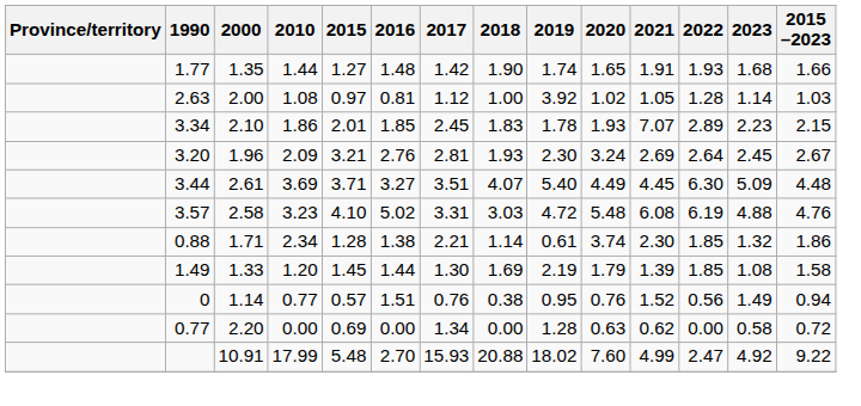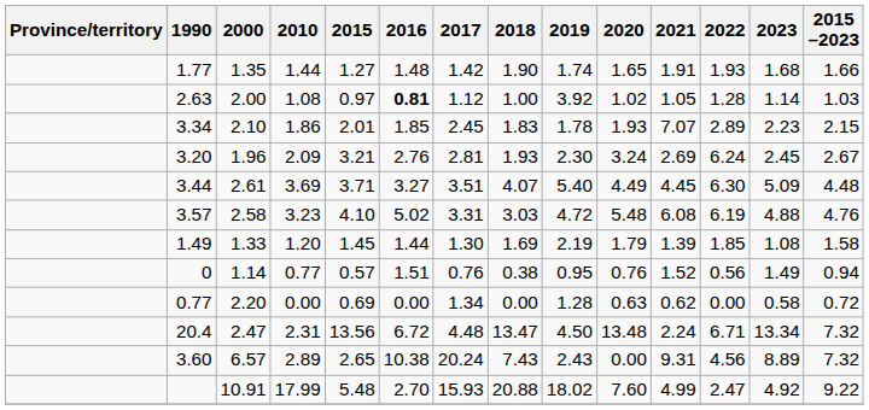2.63 | 2016: normal -> bold
3.20 | 2022: 2.64 -> 6.24
- row: 0.88 | 1.71 | 2.34 | 1.28 | 1.38 | 2.21 | 1.14 | 0.61 | 3.74 | 2.30 | 1.85 | 1.32 | 1.86
+ row: 20.4 | 2.47 | 2.31 | 13.56 | 6.72 | 4.48 | 13.47 | 4.50 | 13.48 | 2.24 | 6.71 | 13.34 | 7.32
+ row: 3.60 | 6.57 | 2.89 | 2.65 | 10.38 | 20.24 | 7.43 | 2.43 | 0.00 | 9.31 | 4.56 | 8.89 | 7.32
